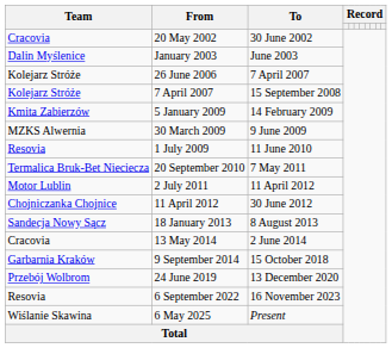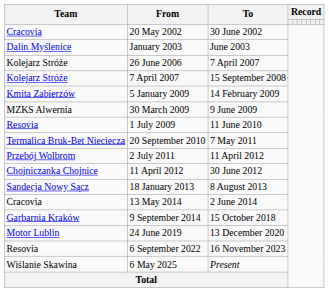2 July 2011 | Team: Motor Lublin -> Przebój Wolbrom
24 June 2019 | Team: Przebój Wolbrom -> Motor Lublin
